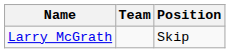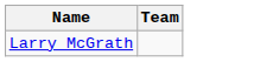- column: Position | Skip
